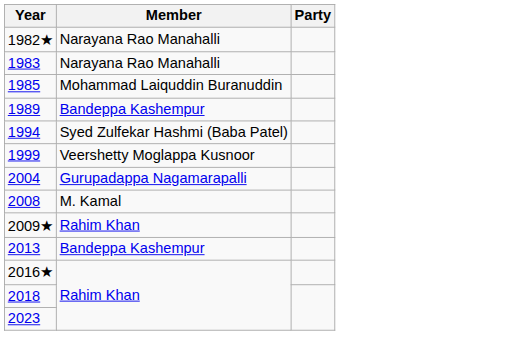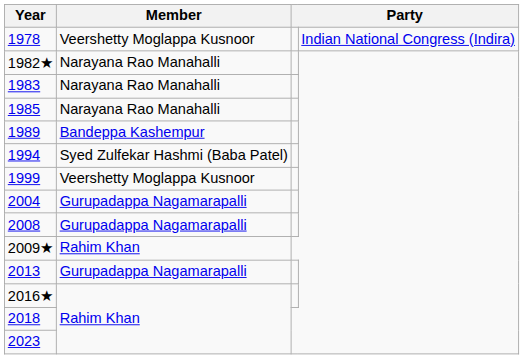+ row: 1978 | Veershetty Moglappa Kusnoor | Indian National Congress (Indira)
1985 | Member: Mohammad Laiquddin Buranuddin -> Narayana Rao Manahalli
2008 | Member: M. Kamal -> Gurupadappa Nagamarapalli
2013 | Member: Bandeppa Kashempur -> Gurupadappa Nagamarapalli
